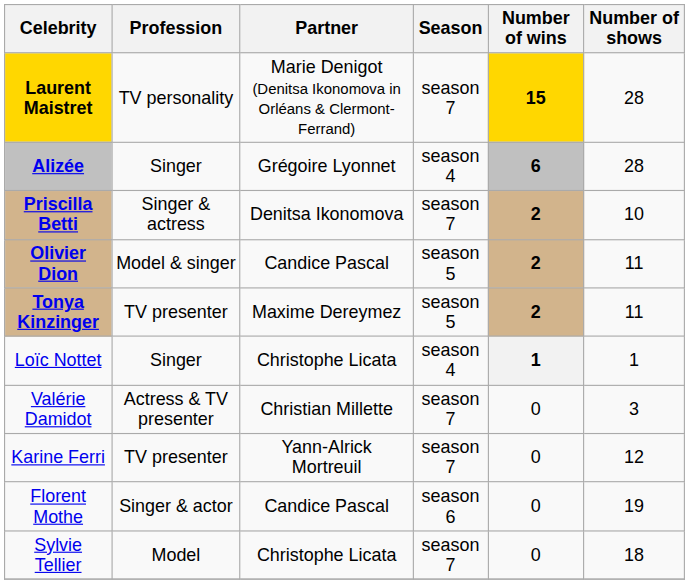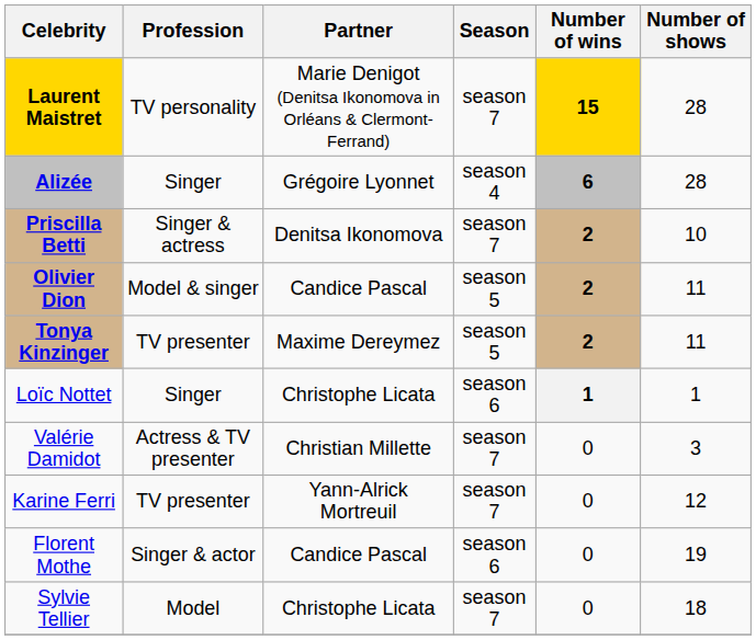Loïc Nottet | Season: season 4 -> season 6
